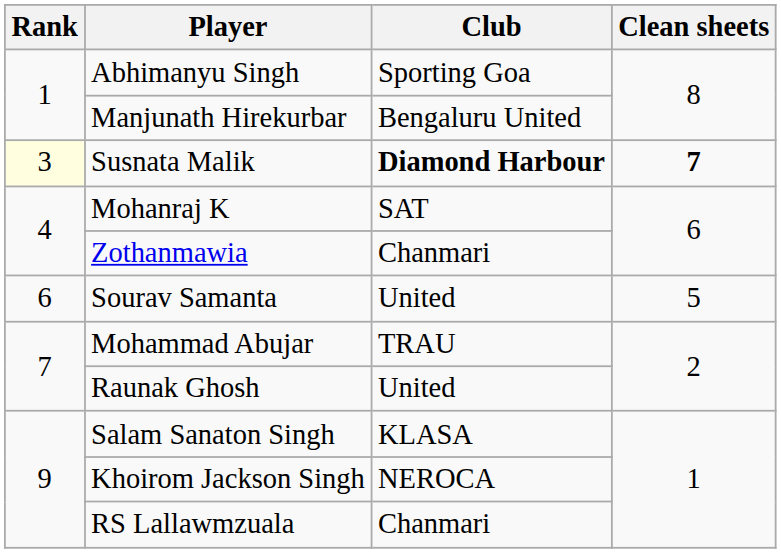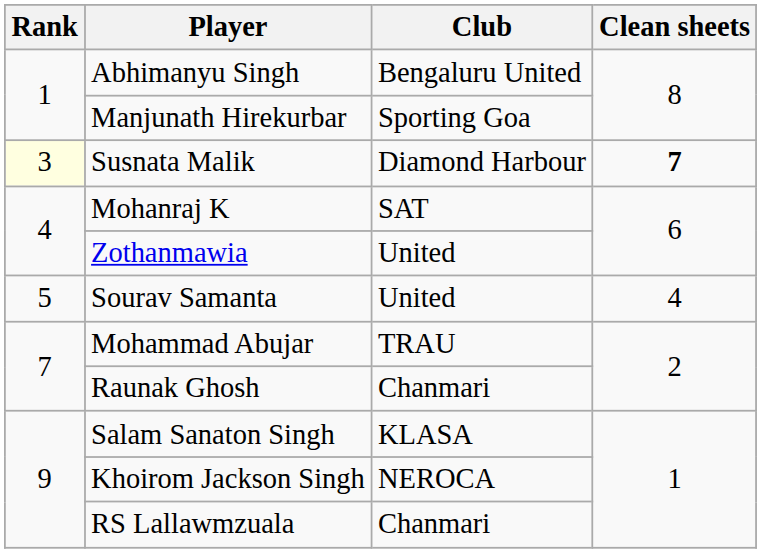Abhimanyu Singh | Club: Sporting Goa -> Bengaluru United
Manjunath Hirekurbar | Club: Bengaluru United -> Sporting Goa
Susnata Malik | Club: bold -> normal
Zothanmawia | Club: Chanmari -> United
Sourav Samanta | Rank: 6 -> 5
Sourav Samanta | Clean sheets: 5 -> 4
Raunak Ghosh | Club: United -> Chanmari
